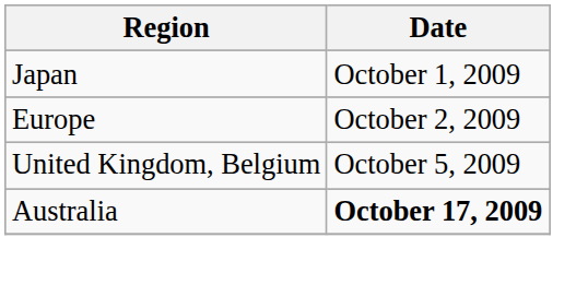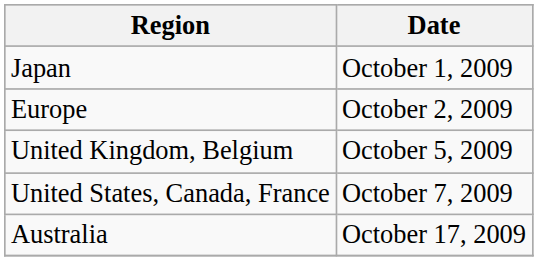+ row: United States, Canada, France | October 7, 2009
Australia | Date: bold -> normal
